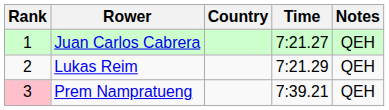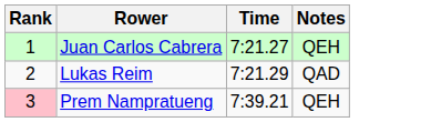- column: Country
Lukas Reim | Notes: QEH -> QAD
